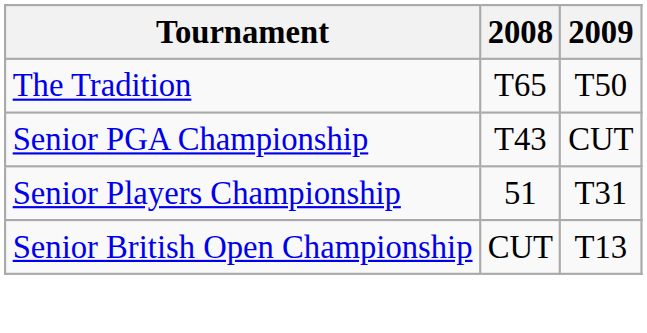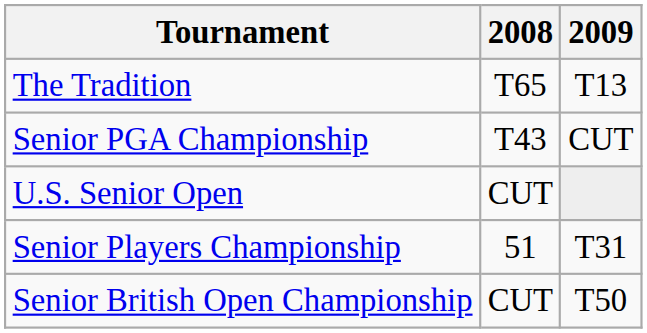The Tradition | 2009: T50 -> T13
+ row: U.S. Senior Open | CUT
Senior British Open Championship | 2009: T13 -> T50
